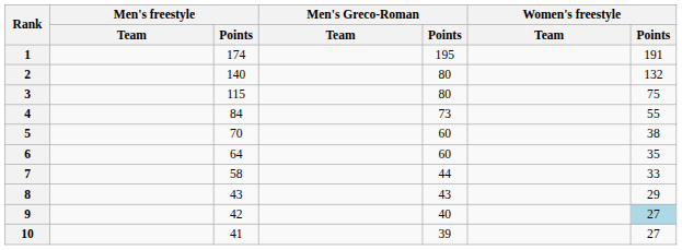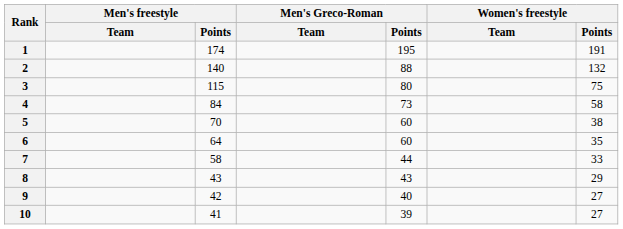2 | Men's Greco-Roman / Points: 80 -> 88
4 | Women's freestyle / Points: 55 -> 58
9 | Women's freestyle / Points: lightblue background -> no background
